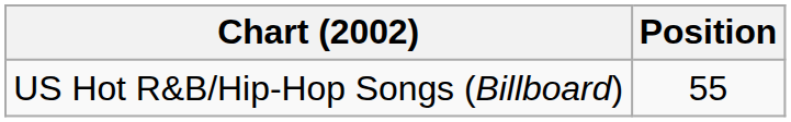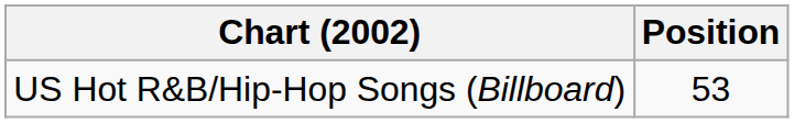US Hot R&B/Hip-Hop Songs (Billboard) | Position: 55 -> 53
